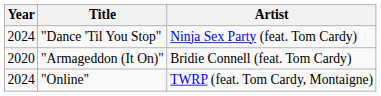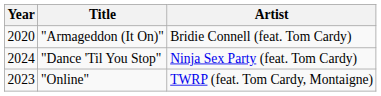rows swapped: "Armageddon (It On)" <-> "Dance 'Til You Stop"
"Online" | Year: 2024 -> 2023
